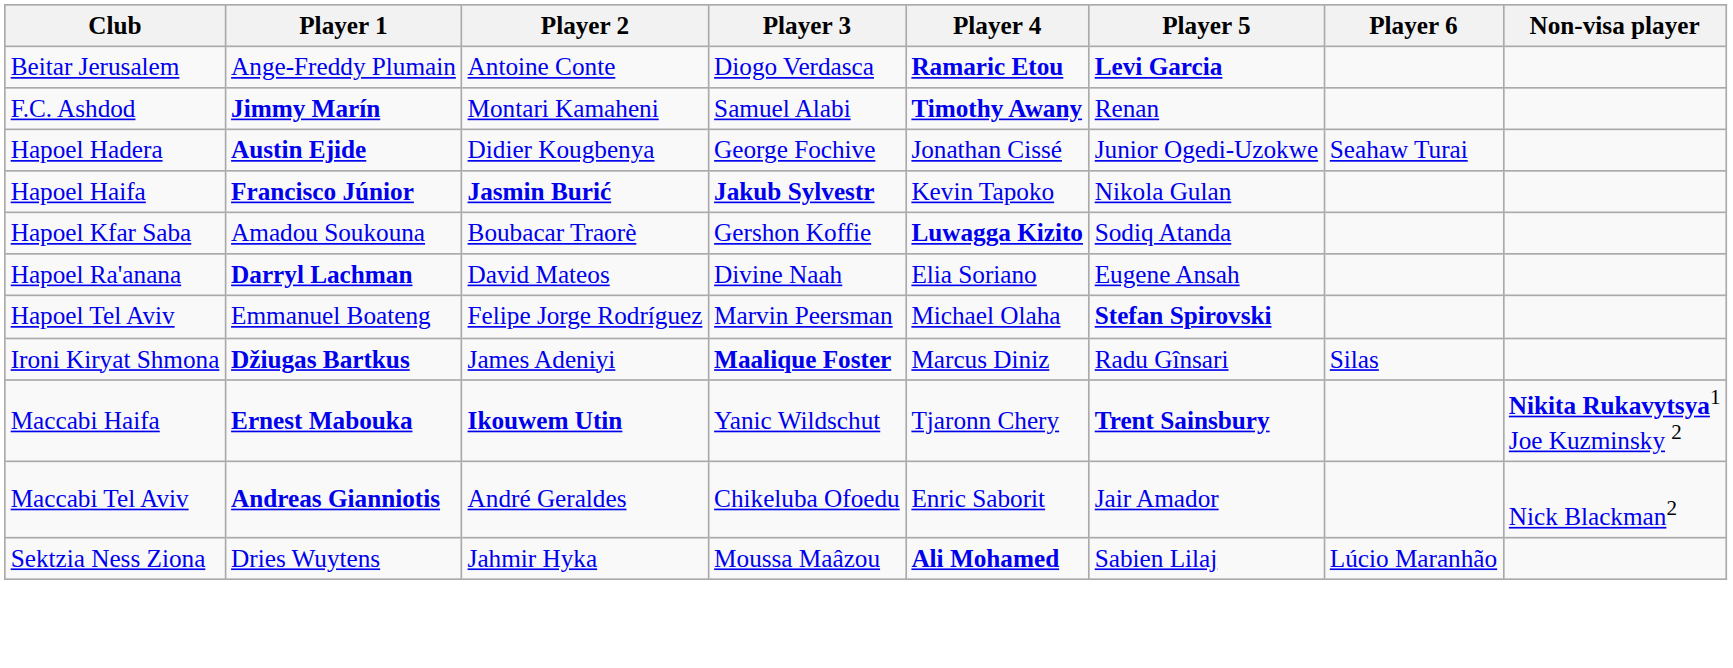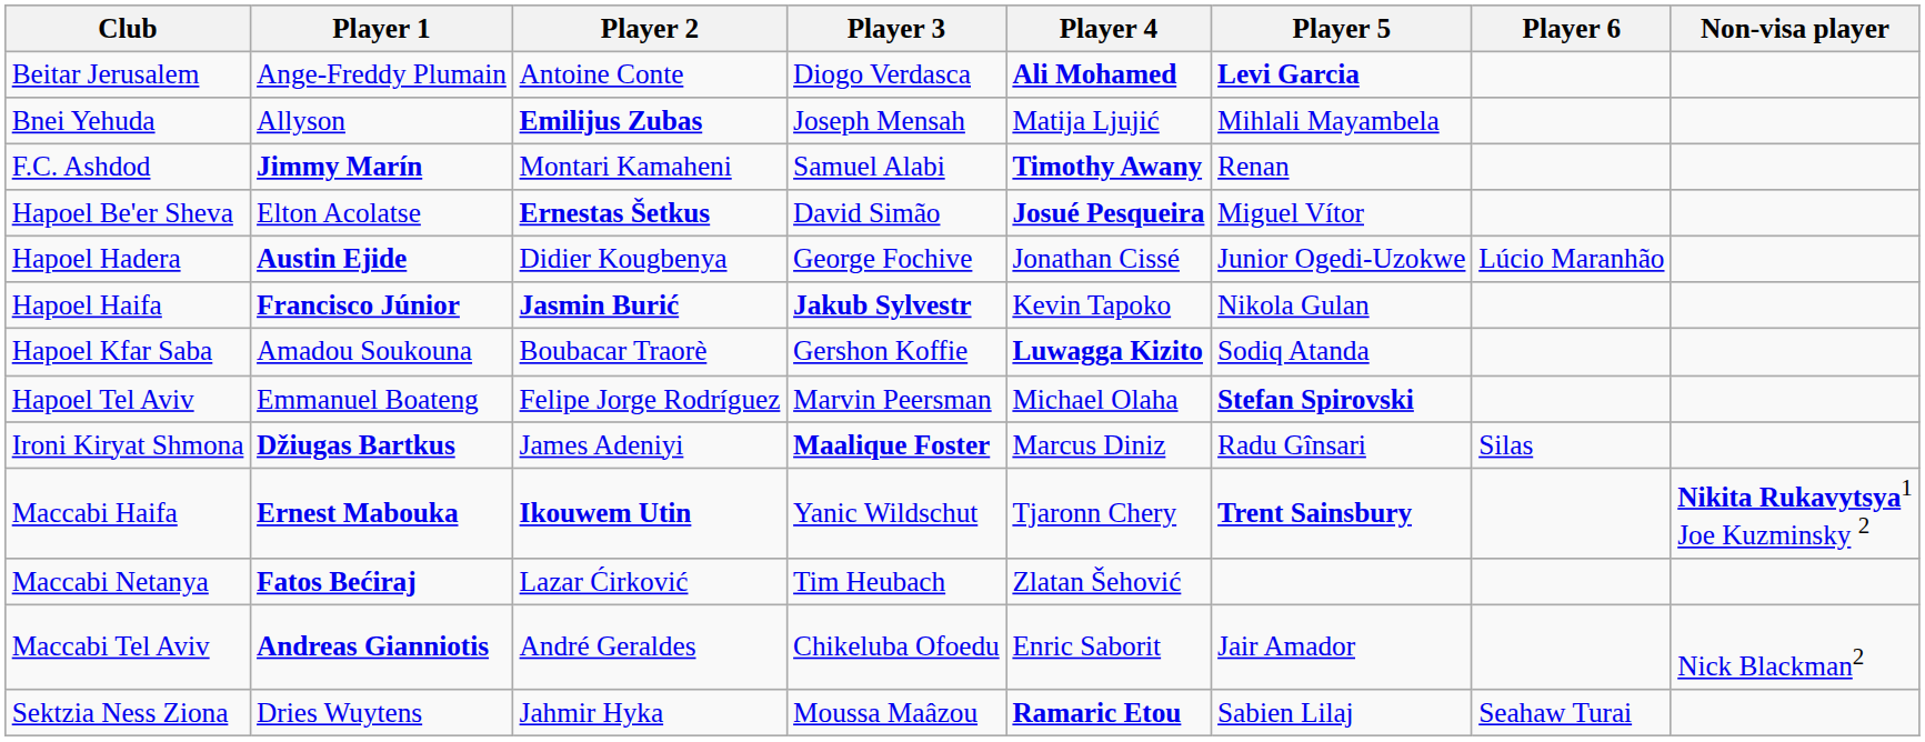Beitar Jerusalem | Player 4: Ramaric Etou -> Ali Mohamed
+ row: Bnei Yehuda | Allyson | Emilijus Zubas | Joseph Mensah | Matija Ljujić | Mihlali Mayambela
+ row: Hapoel Be'er Sheva | Elton Acolatse | Ernestas Šetkus | David Simão | Josué Pesqueira | Miguel Vítor
Hapoel Hadera | Player 6: Seahaw Turai -> Lúcio Maranhão
- row: Hapoel Ra'anana | Darryl Lachman | David Mateos | Divine Naah | Elia Soriano | Eugene Ansah
+ row: Maccabi Netanya | Fatos Bećiraj | Lazar Ćirković | Tim Heubach | Zlatan Šehović
Sektzia Ness Ziona | Player 4: Ali Mohamed -> Ramaric Etou
Sektzia Ness Ziona | Player 6: Lúcio Maranhão -> Seahaw Turai
